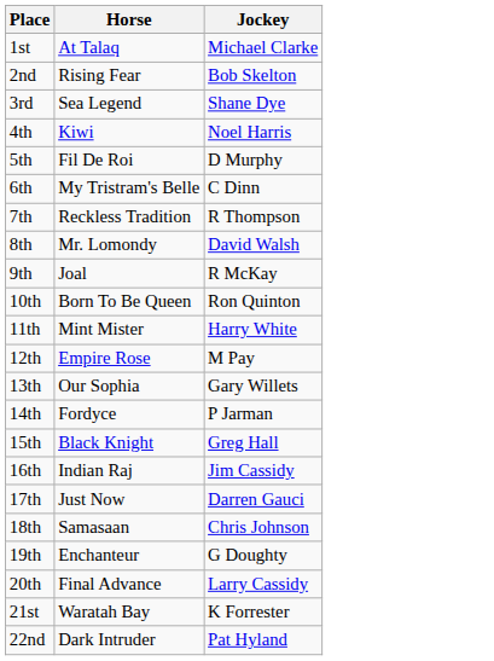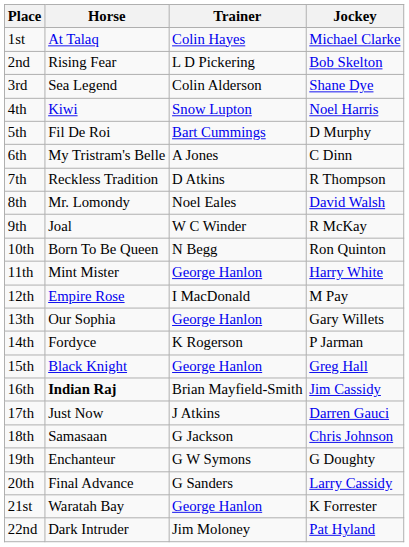+ column: Trainer | Colin Hayes | L D Pickering | Colin Alderson | Snow Lupton | Bart Cummings | A Jones | D Atkins | Noel Eales | W C Winder | N Begg | George Hanlon | I MacDonald | George Hanlon | K Rogerson | George Hanlon | Brian Mayfield-Smith | J Atkins | G Jackson | G W Symons | G Sanders | George Hanlon | Jim Moloney
16th | Horse: normal -> bold
